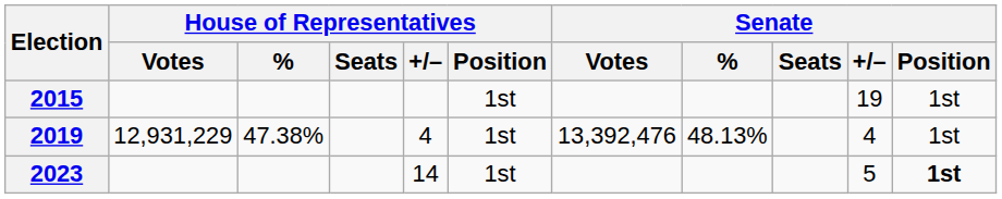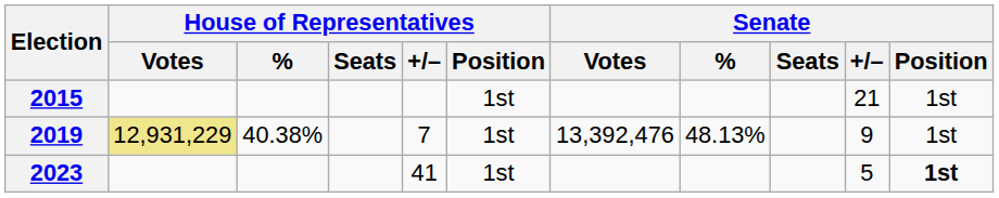2015 | Senate / +/–: 19 -> 21
2019 | House of Representatives / Votes: no background -> khaki background
2019 | House of Representatives / %: 47.38% -> 40.38%
2019 | House of Representatives / +/–: 4 -> 7
2019 | Senate / +/–: 4 -> 9
2023 | House of Representatives / +/–: 14 -> 41
